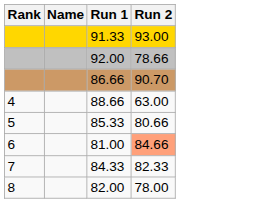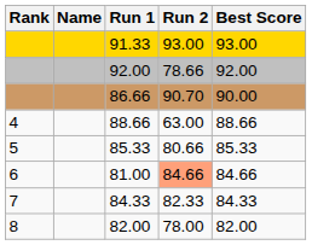+ column: Best Score | 93.00 | 92.00 | 90.00 | 88.66 | 85.33 | 84.66 | 84.33 | 82.00
